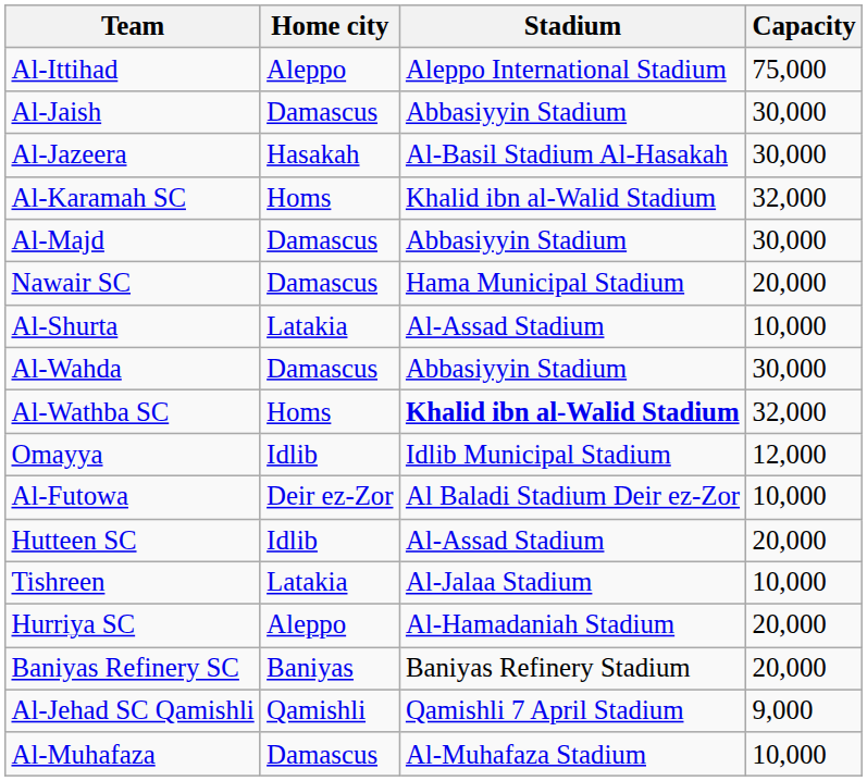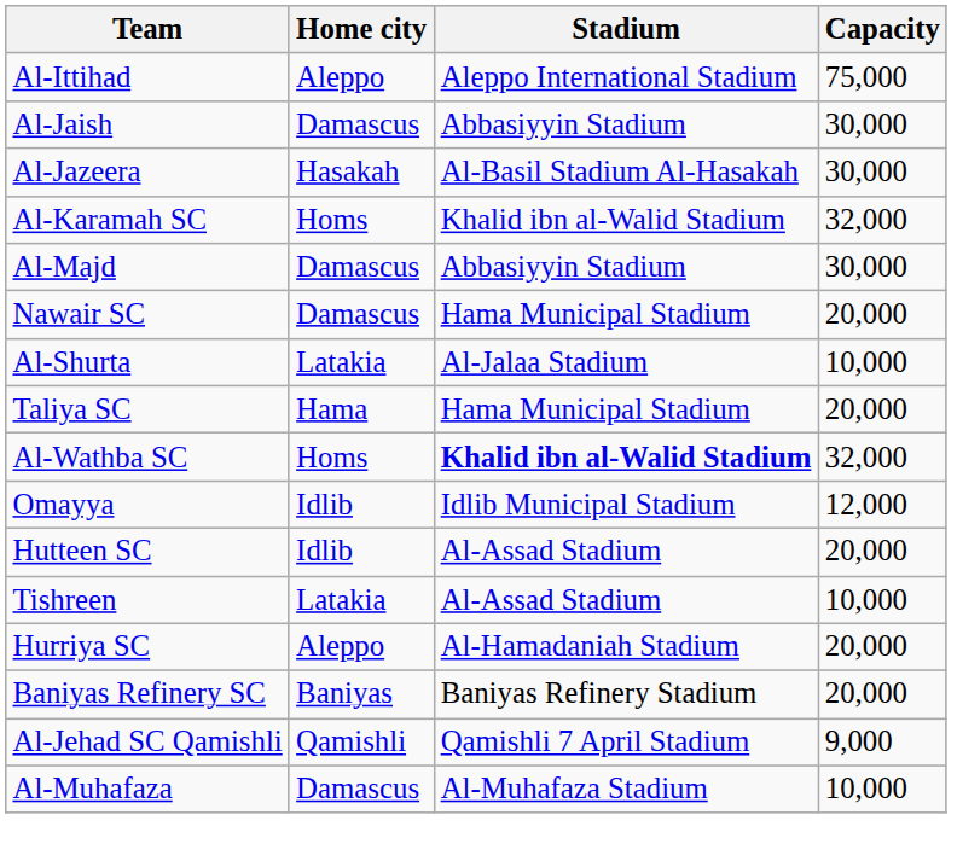Al-Shurta | Stadium: Al-Assad Stadium -> Al-Jalaa Stadium
+ row: Taliya SC | Hama | Hama Municipal Stadium | 20,000
- row: Al-Wahda | Damascus | Abbasiyyin Stadium | 30,000
- row: Al-Futowa | Deir ez-Zor | Al Baladi Stadium Deir ez-Zor | 10,000
Tishreen | Stadium: Al-Jalaa Stadium -> Al-Assad Stadium
